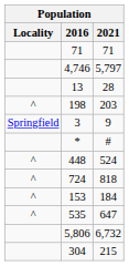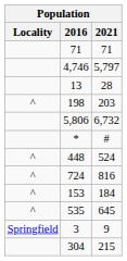rows swapped: 3 <-> 5,806
724 | 2021: 818 -> 816
535 | 2021: 647 -> 645
